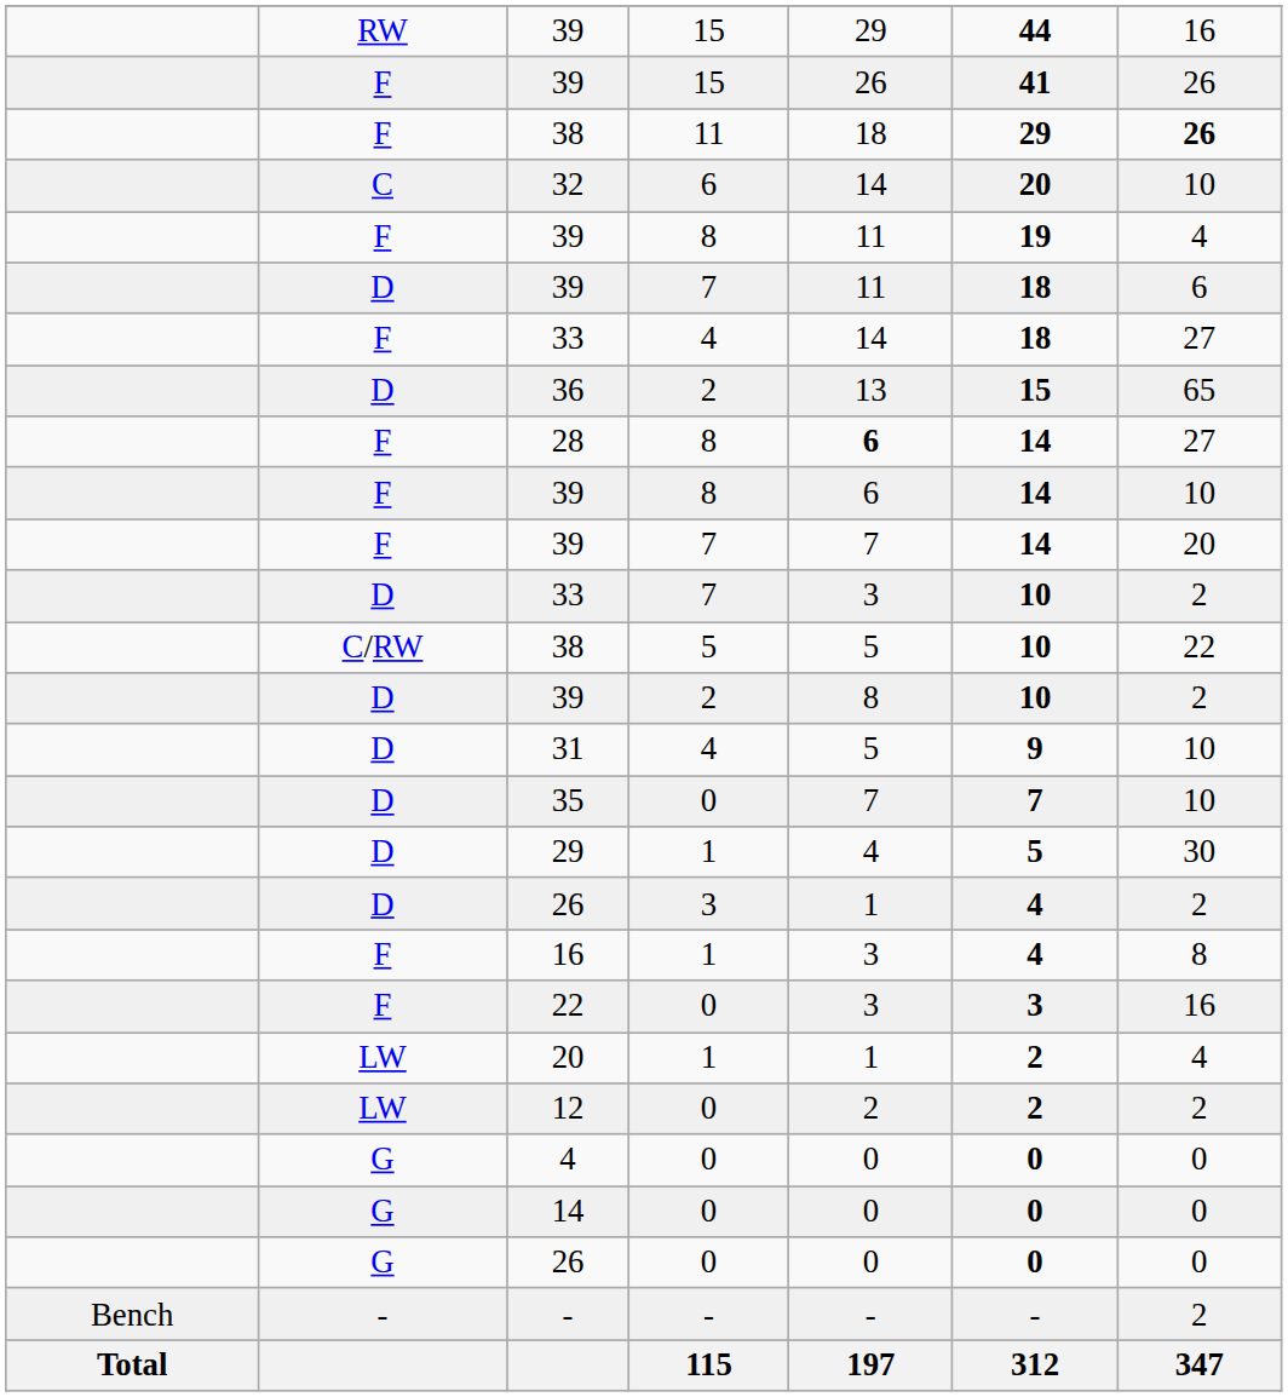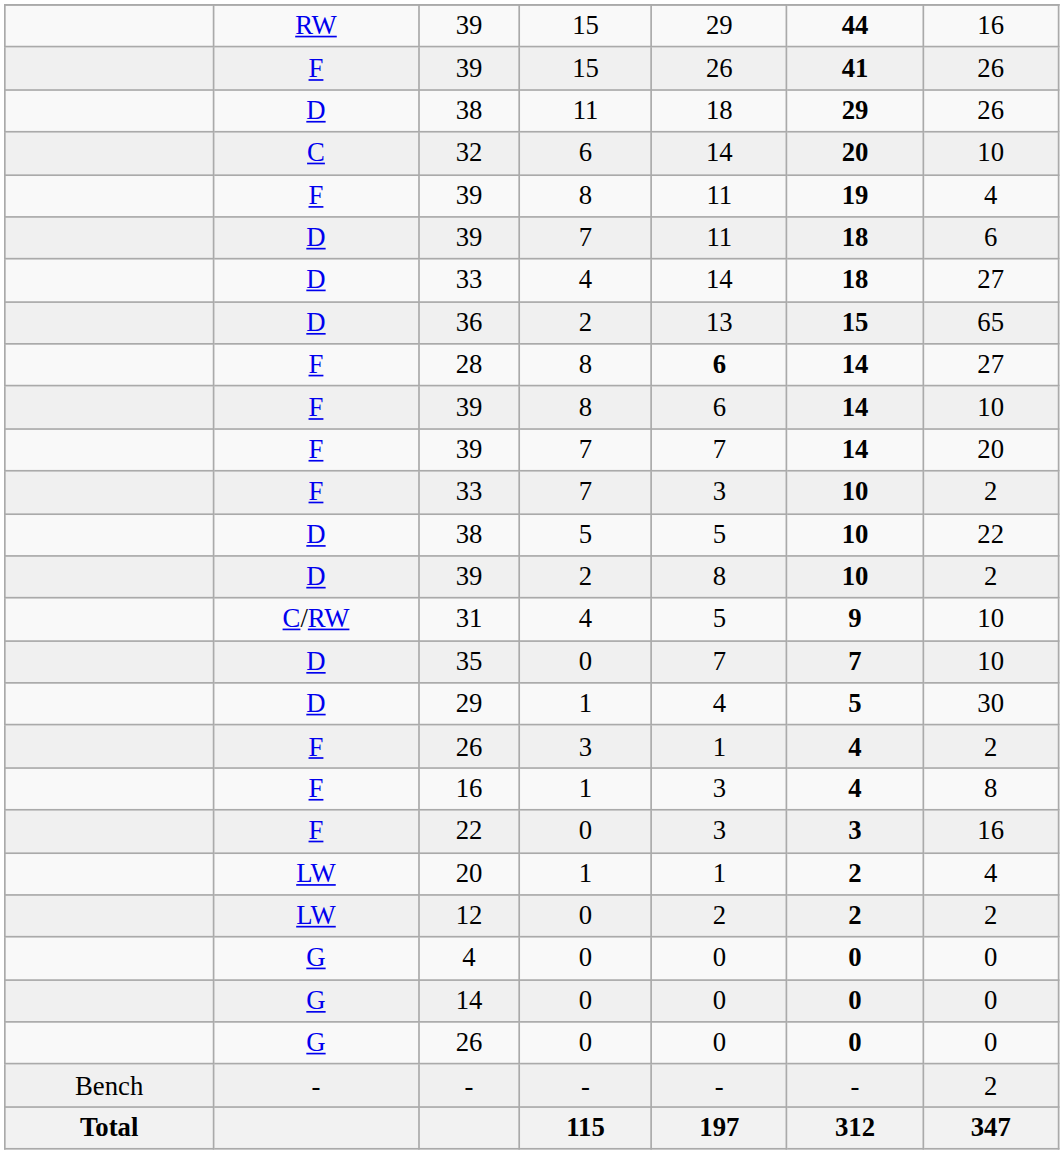38 / 11 | column 2: F -> D
38 / 11 | column 7: bold -> normal
33 / 4 | column 2: F -> D
33 / 7 | column 2: D -> F
38 / 5 | column 2: C/RW -> D
31 | column 2: D -> C/RW
26 / 3 | column 2: D -> F
